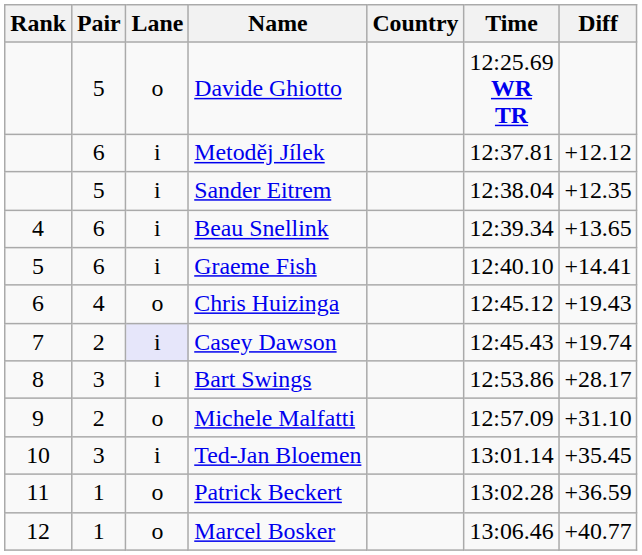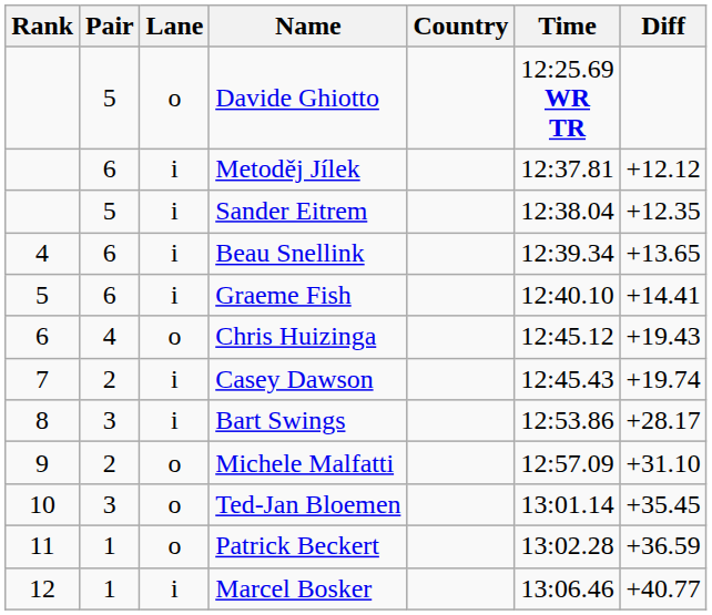Casey Dawson | Lane: lavender background -> no background
Ted-Jan Bloemen | Lane: i -> o
Marcel Bosker | Lane: o -> i
